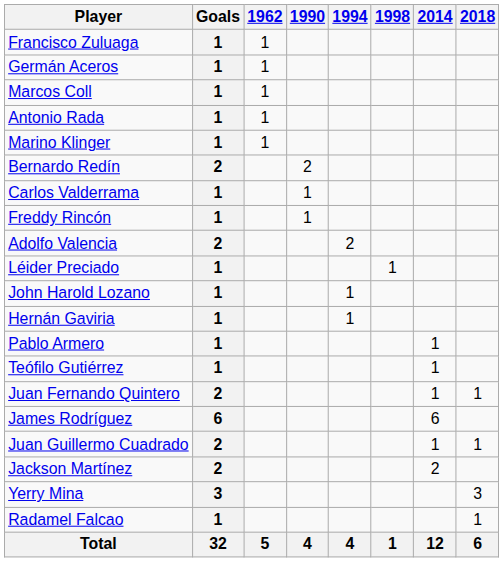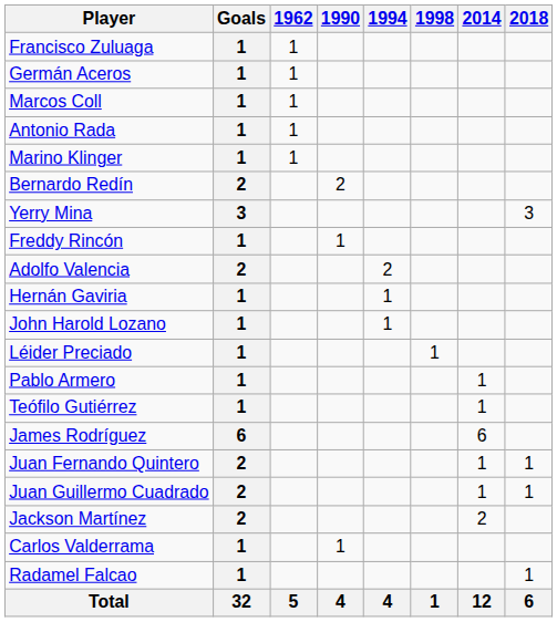rows swapped: Carlos Valderrama <-> Yerry Mina
rows swapped: Hernán Gaviria <-> Léider Preciado
rows swapped: James Rodríguez <-> Juan Fernando Quintero
